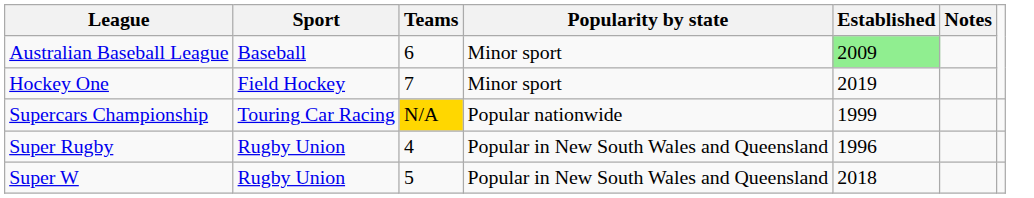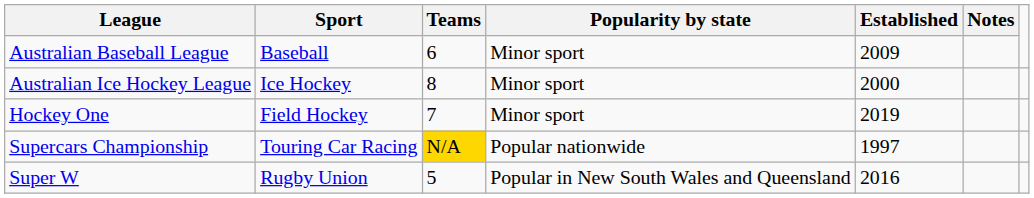Australian Baseball League | Established: lightgreen background -> no background
+ row: Australian Ice Hockey League | Ice Hockey | 8 | Minor sport | 2000
Supercars Championship | Established: 1999 -> 1997
- row: Super Rugby | Rugby Union | 4 | Popular in New South Wales and Queensland | 1996
Super W | Established: 2018 -> 2016
